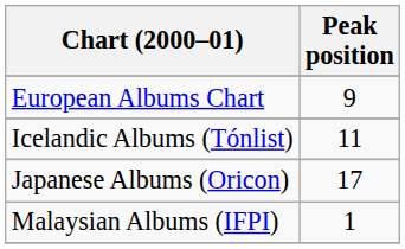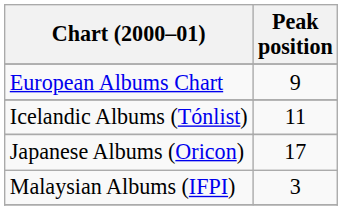Malaysian Albums (IFPI) | Peak position: 1 -> 3
